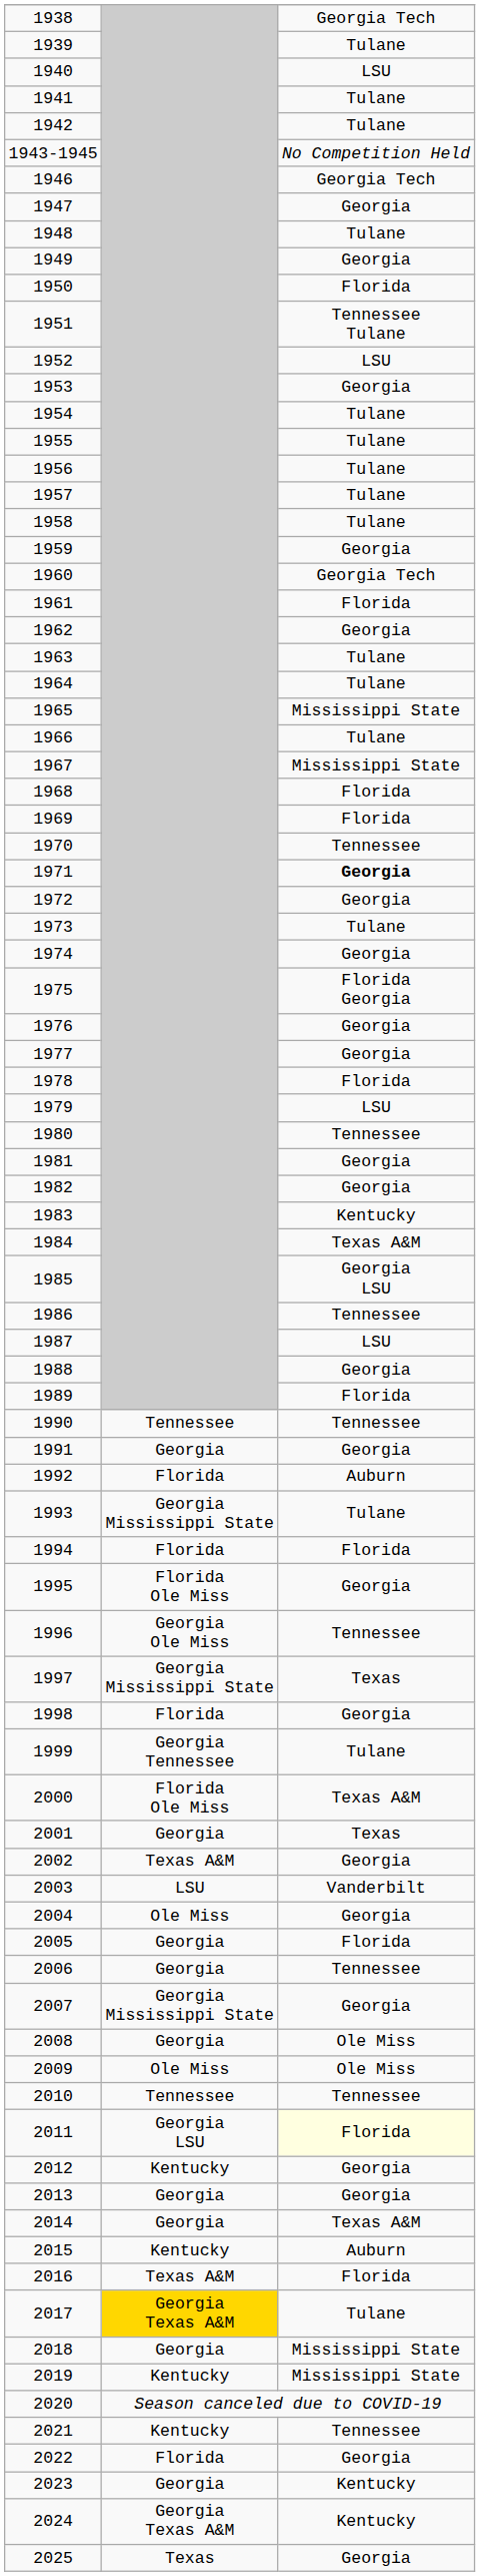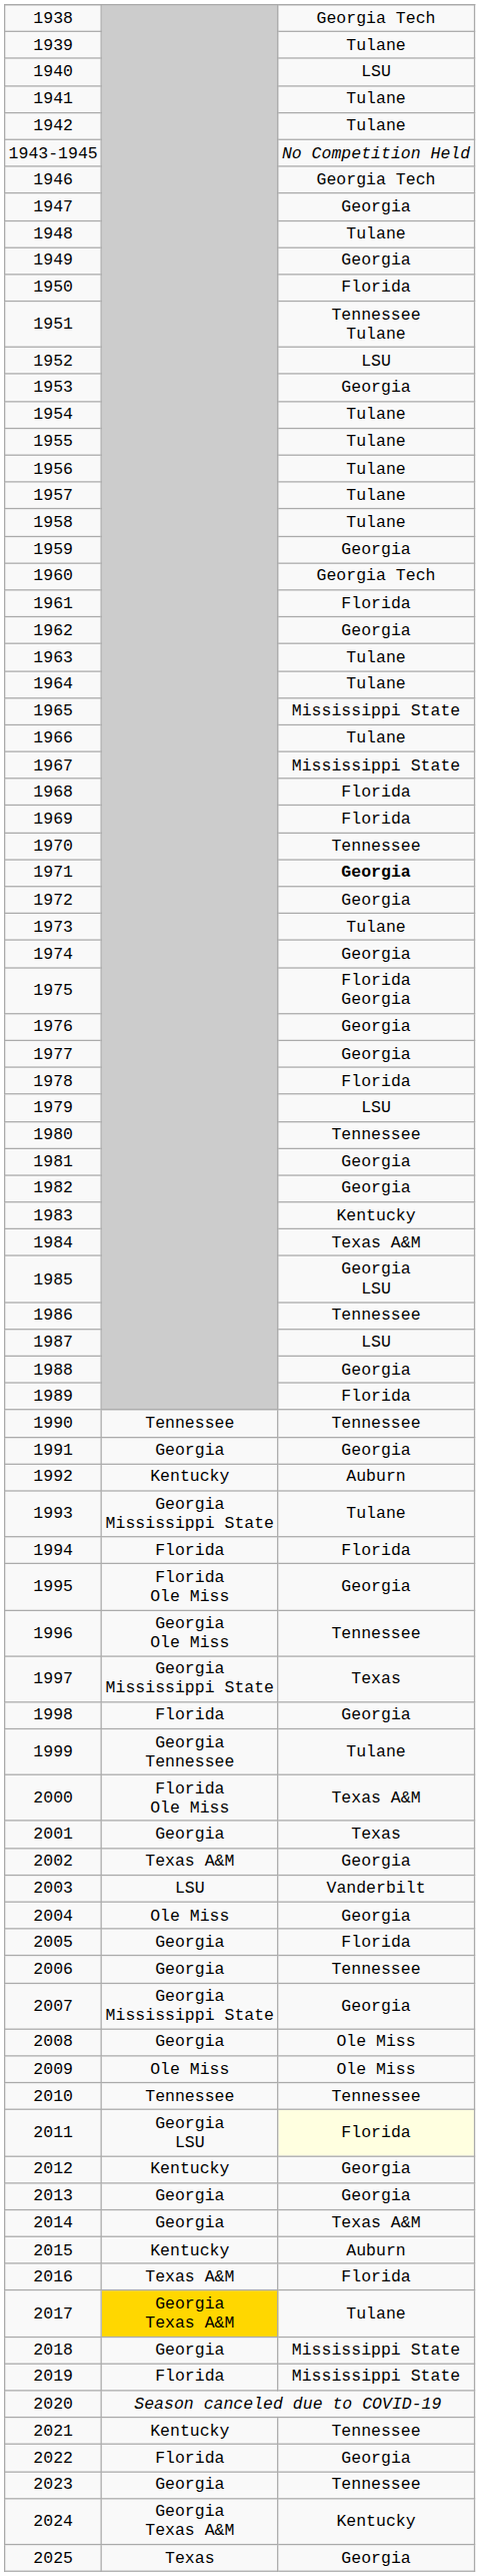1992 | column 2: Florida -> Kentucky
2019 | column 2: Kentucky -> Florida
2023 | column 3: Kentucky -> Tennessee
